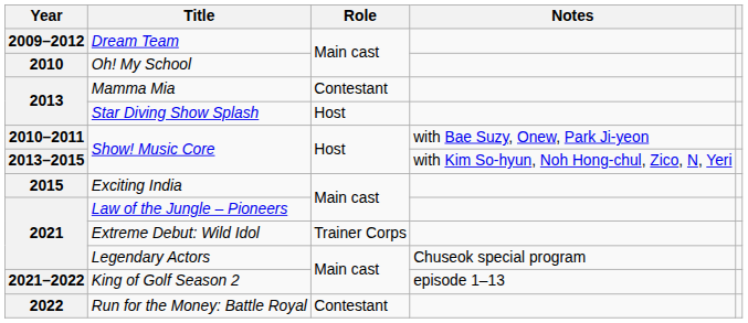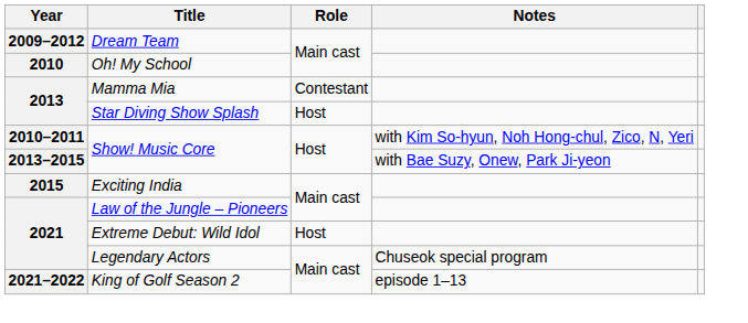2010–2011 / Show! Music Core | Notes: with Bae Suzy, Onew, Park Ji-yeon -> with Kim So-hyun, Noh Hong-chul, Zico, N, Yeri
2013–2015 / Show! Music Core | Notes: with Kim So-hyun, Noh Hong-chul, Zico, N, Yeri -> with Bae Suzy, Onew, Park Ji-yeon
Extreme Debut: Wild Idol | Role: Trainer Corps -> Host
- row: 2022 | Run for the Money: Battle Royal | Contestant
